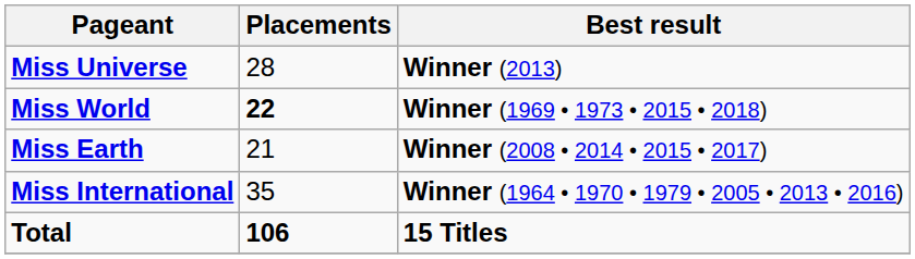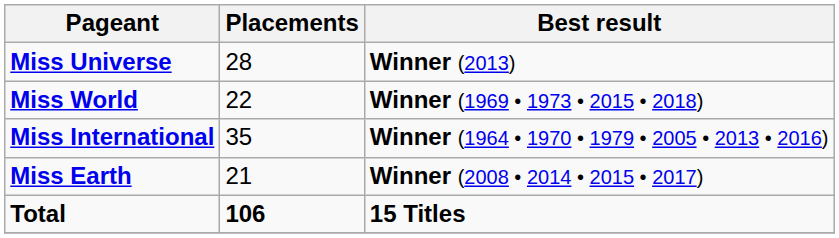Miss World | Placements: bold -> normal
rows swapped: Miss International <-> Miss Earth
